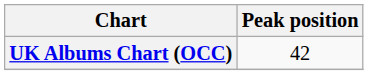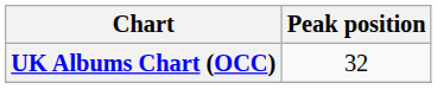UK Albums Chart (OCC) | Peak position: 42 -> 32
